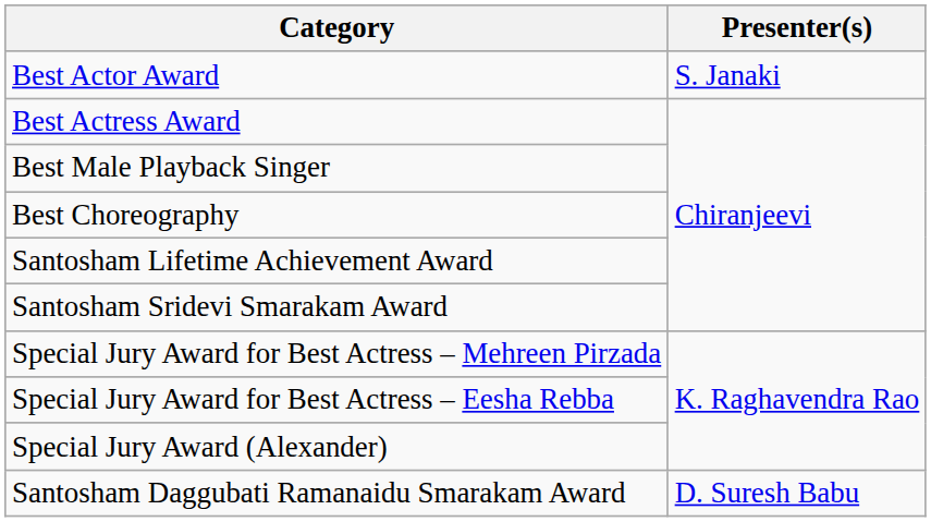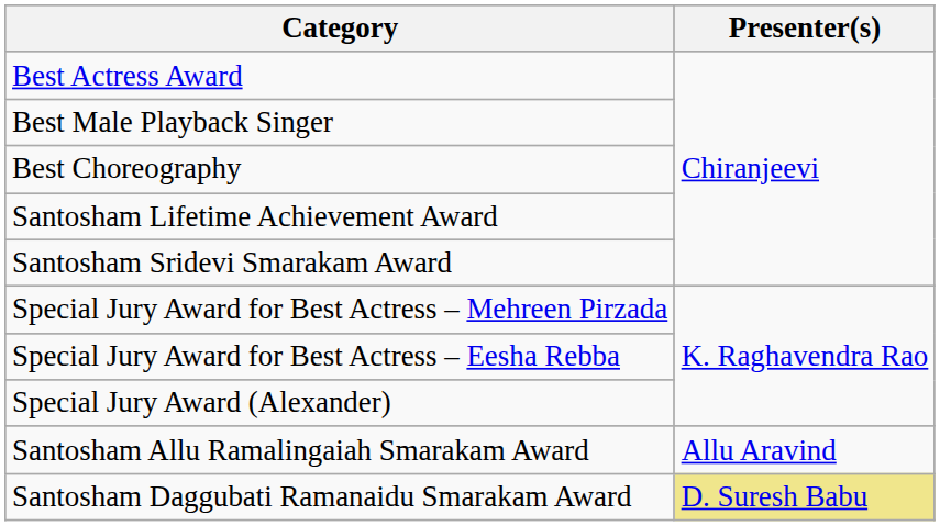- row: Best Actor Award | S. Janaki
+ row: Santosham Allu Ramalingaiah Smarakam Award | Allu Aravind
Santosham Daggubati Ramanaidu Smarakam Award | Presenter(s): no background -> khaki background
